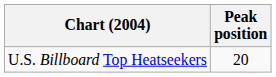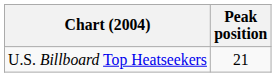U.S. Billboard Top Heatseekers | Peak position: 20 -> 21
